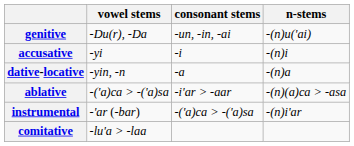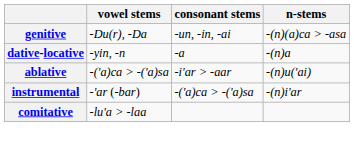genitive | n-stems: -(n)u('ai) -> -(n)(a)ca > -asa
- row: accusative | -yi | -i | -(n)i
ablative | n-stems: -(n)(a)ca > -asa -> -(n)u('ai)
